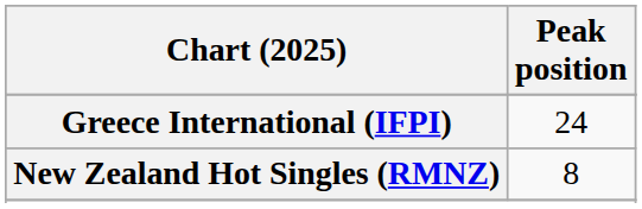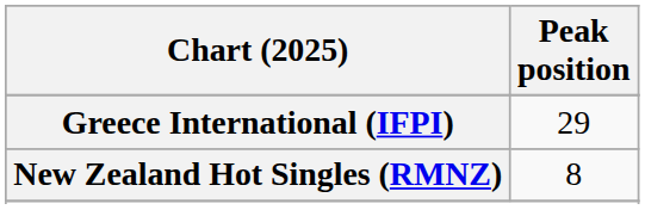Greece International (IFPI) | Peak position: 24 -> 29
